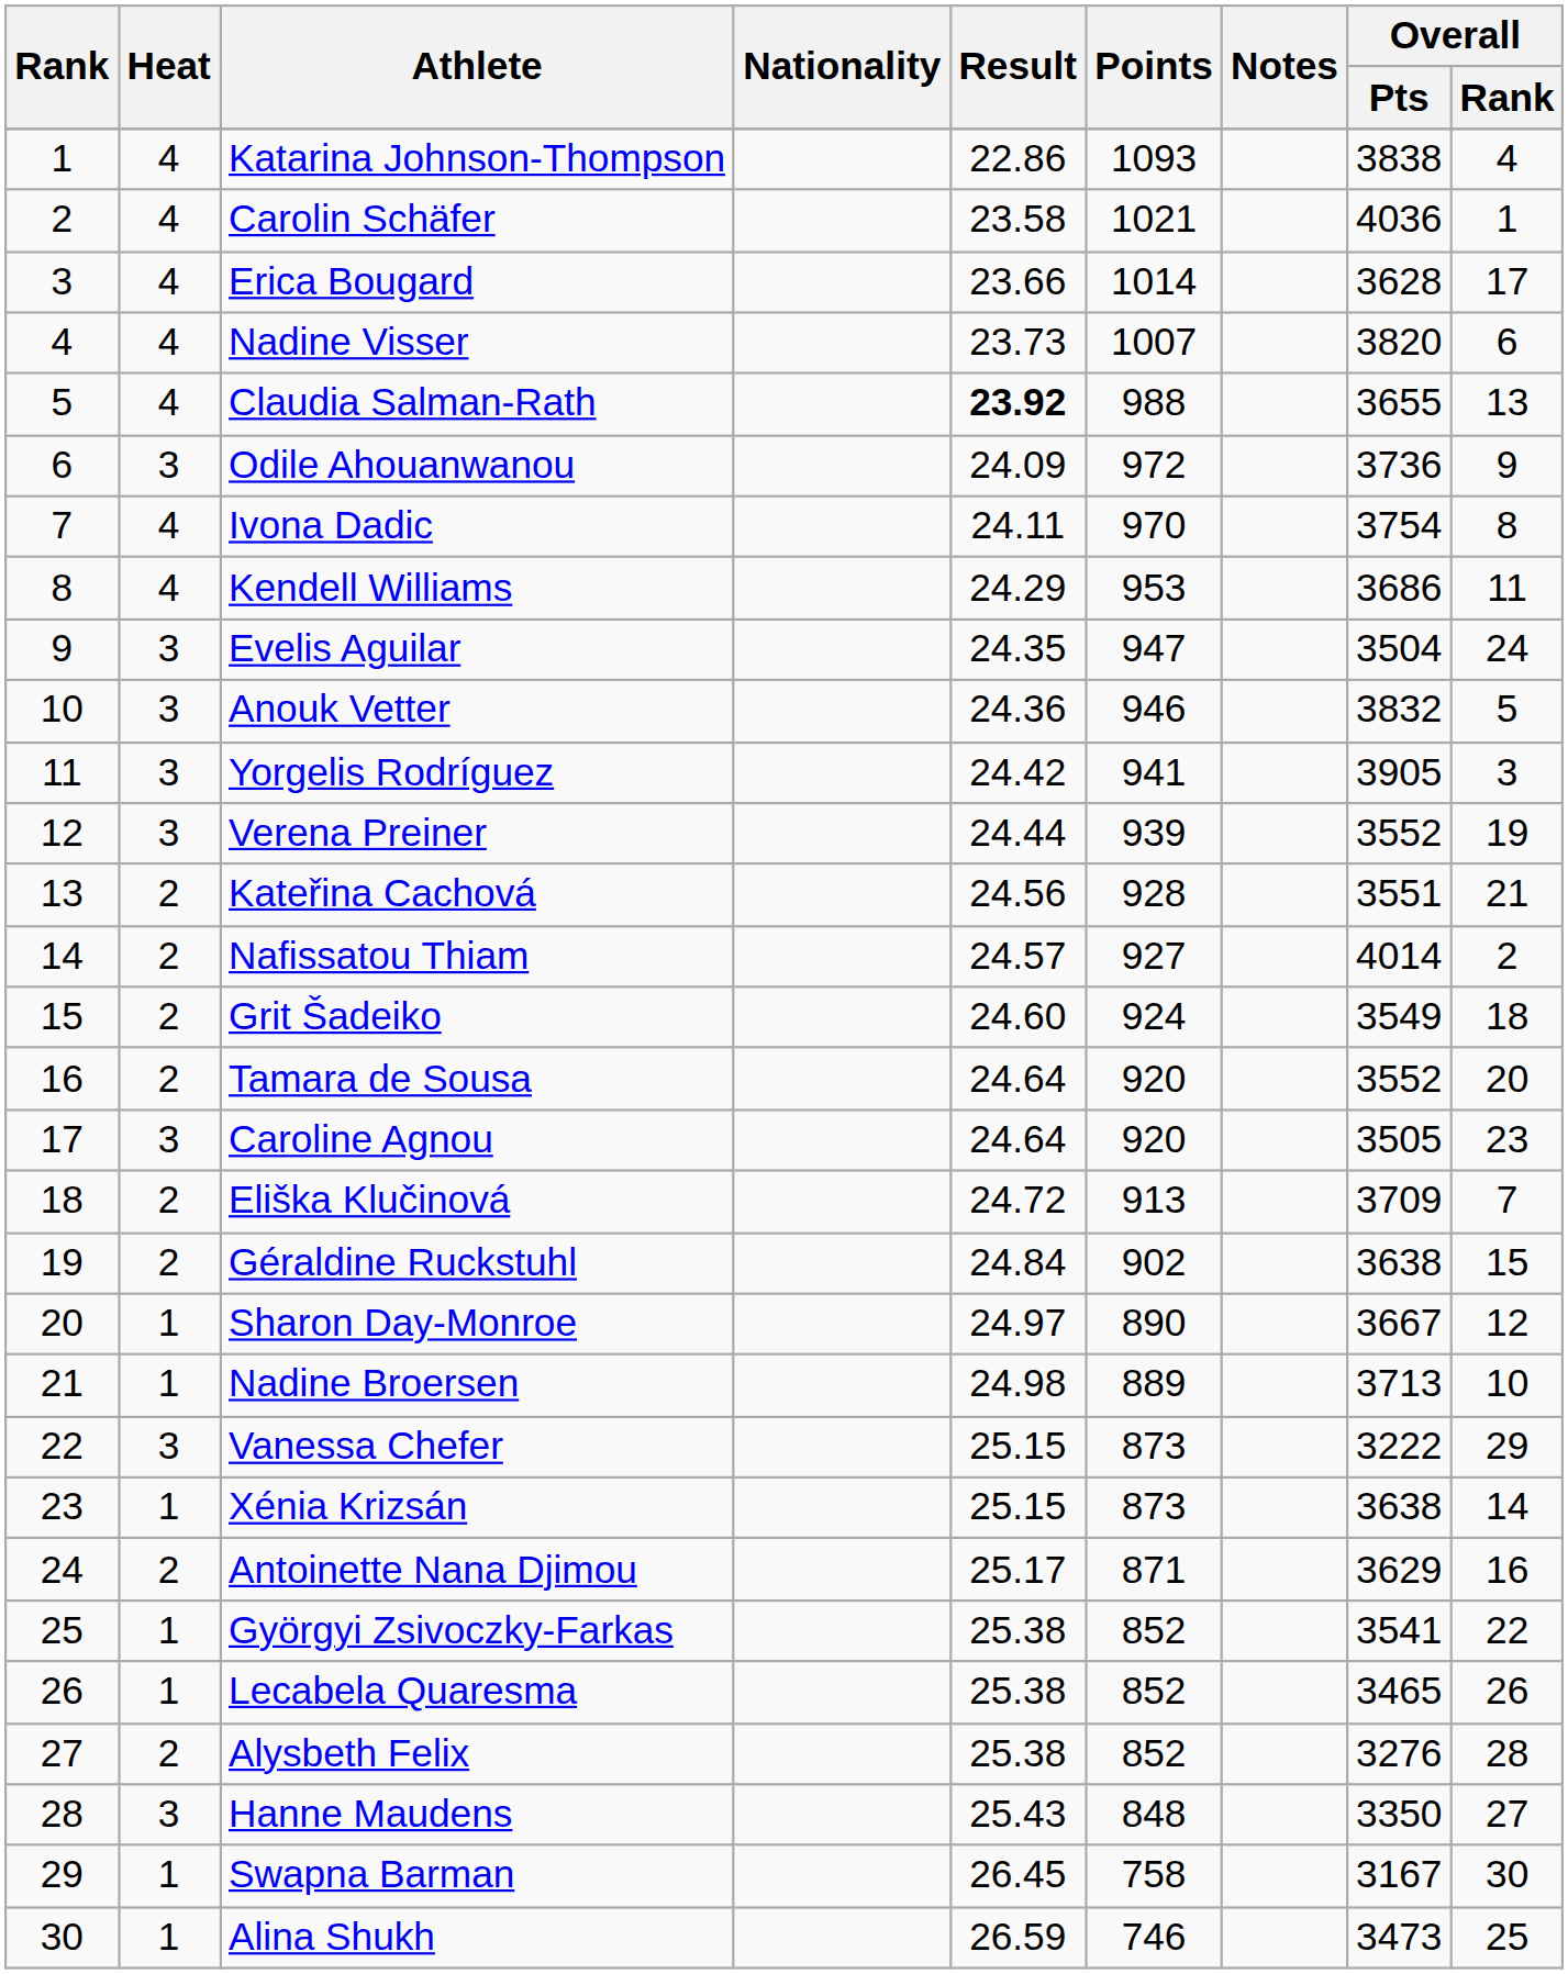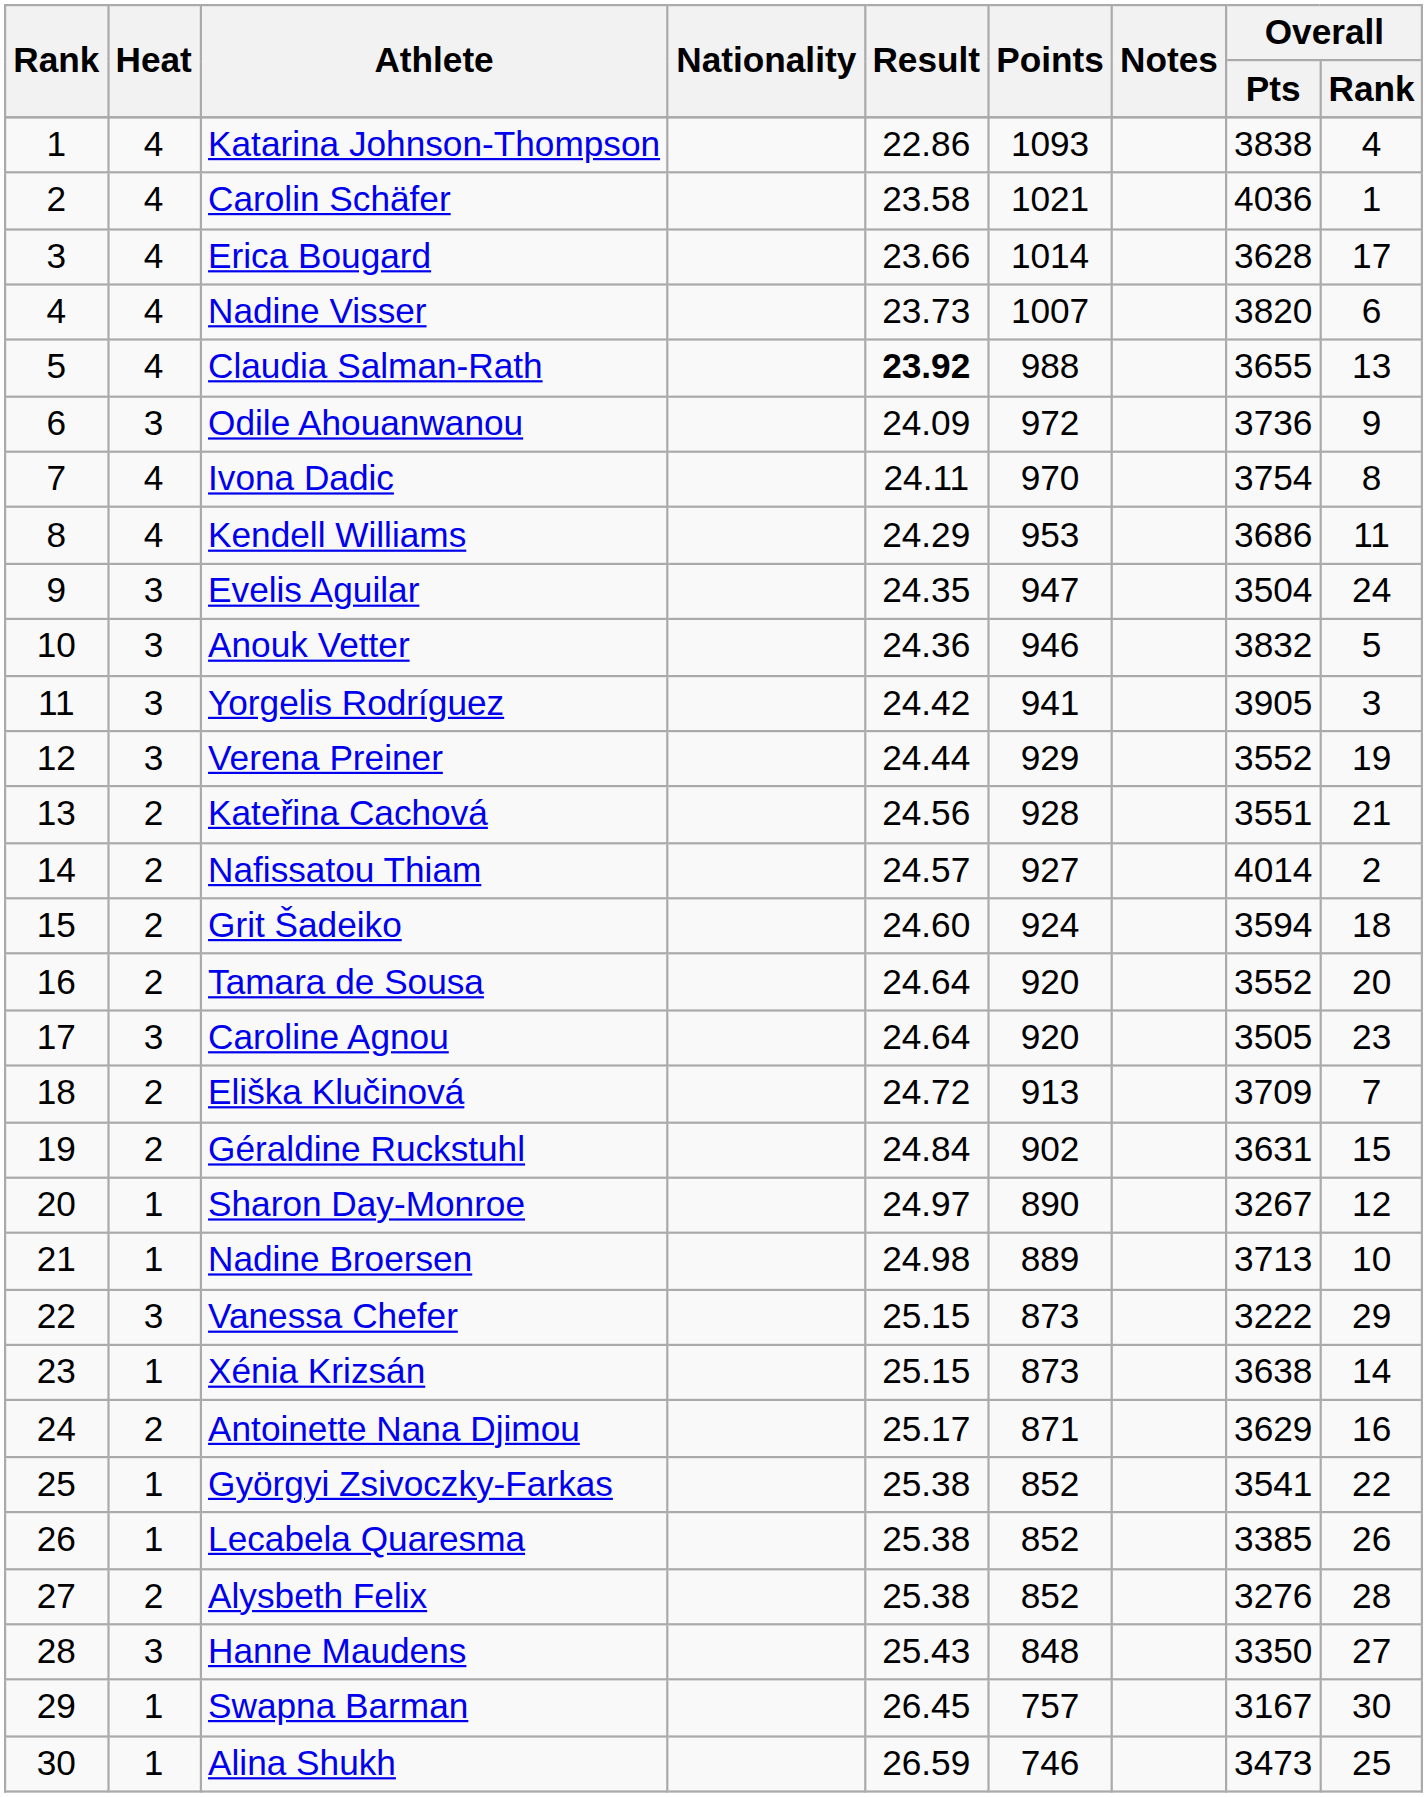Verena Preiner | Points: 939 -> 929
Grit Šadeiko | Overall / Pts: 3549 -> 3594
Géraldine Ruckstuhl | Overall / Pts: 3638 -> 3631
Sharon Day-Monroe | Overall / Pts: 3667 -> 3267
Lecabela Quaresma | Overall / Pts: 3465 -> 3385
Swapna Barman | Points: 758 -> 757
